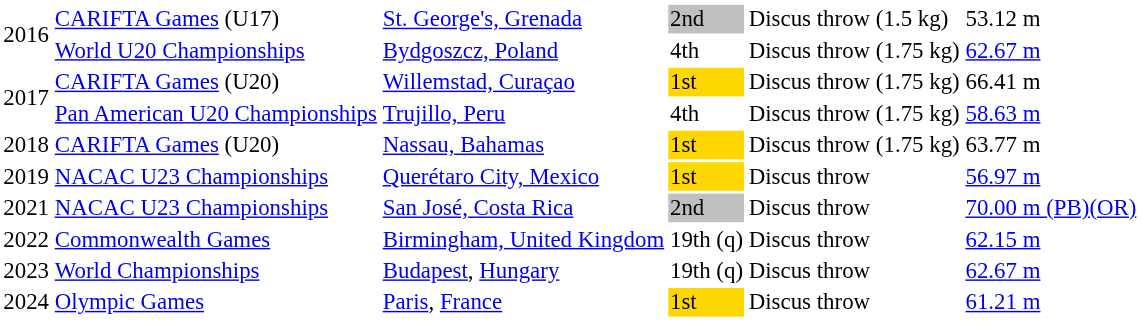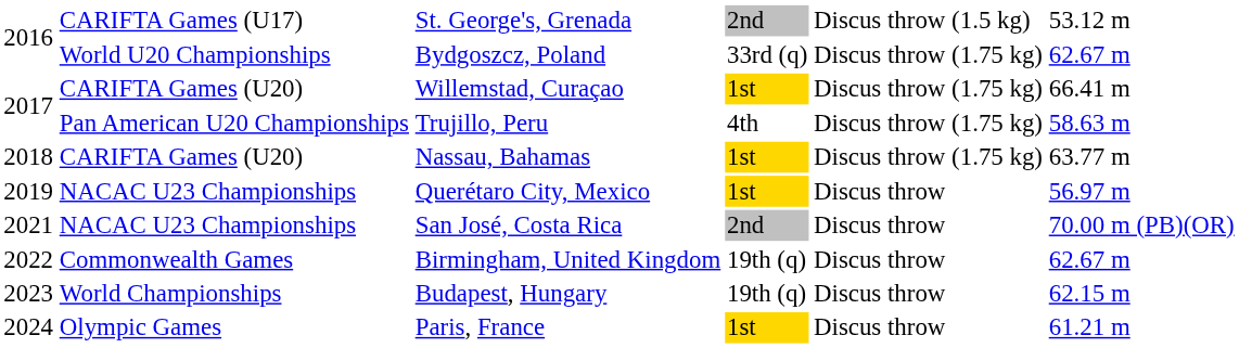Bydgoszcz, Poland | column 4: 4th -> 33rd (q)
Birmingham, United Kingdom | column 6: 62.15 m -> 62.67 m
Budapest, Hungary | column 6: 62.67 m -> 62.15 m
